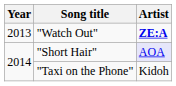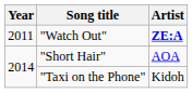"Watch Out" | Year: 2013 -> 2011
"Short Hair" | Artist: lavender background -> no background
